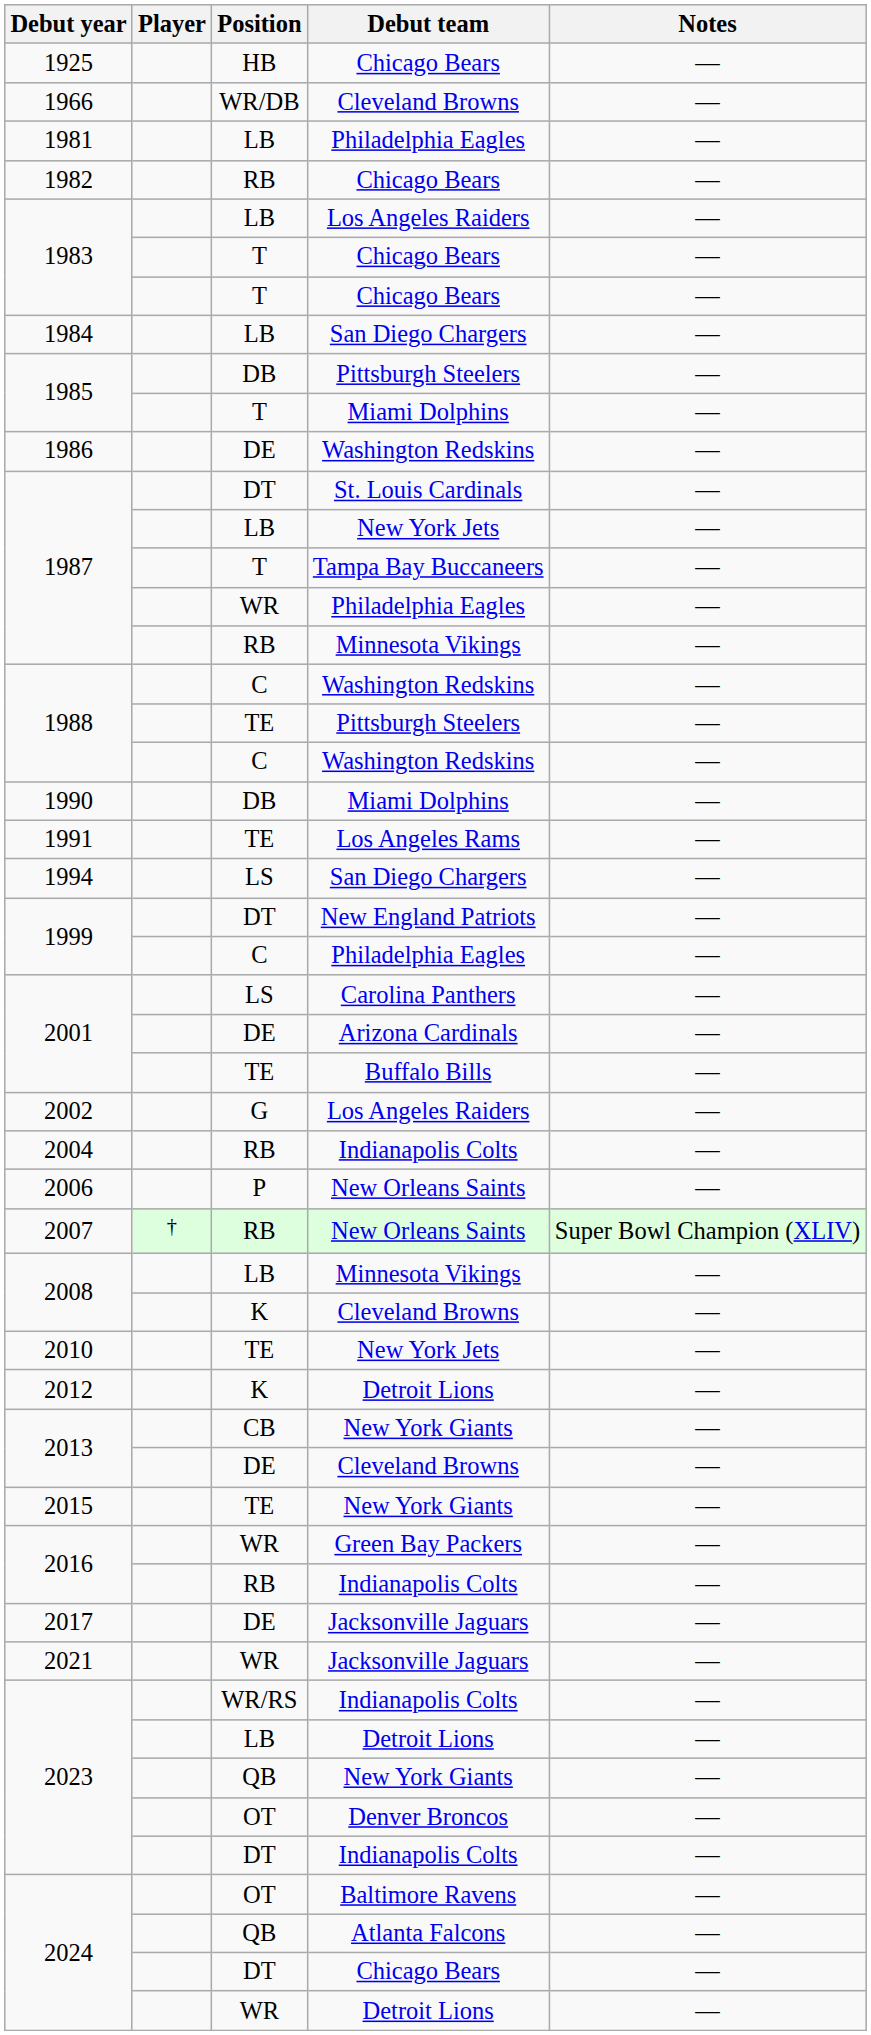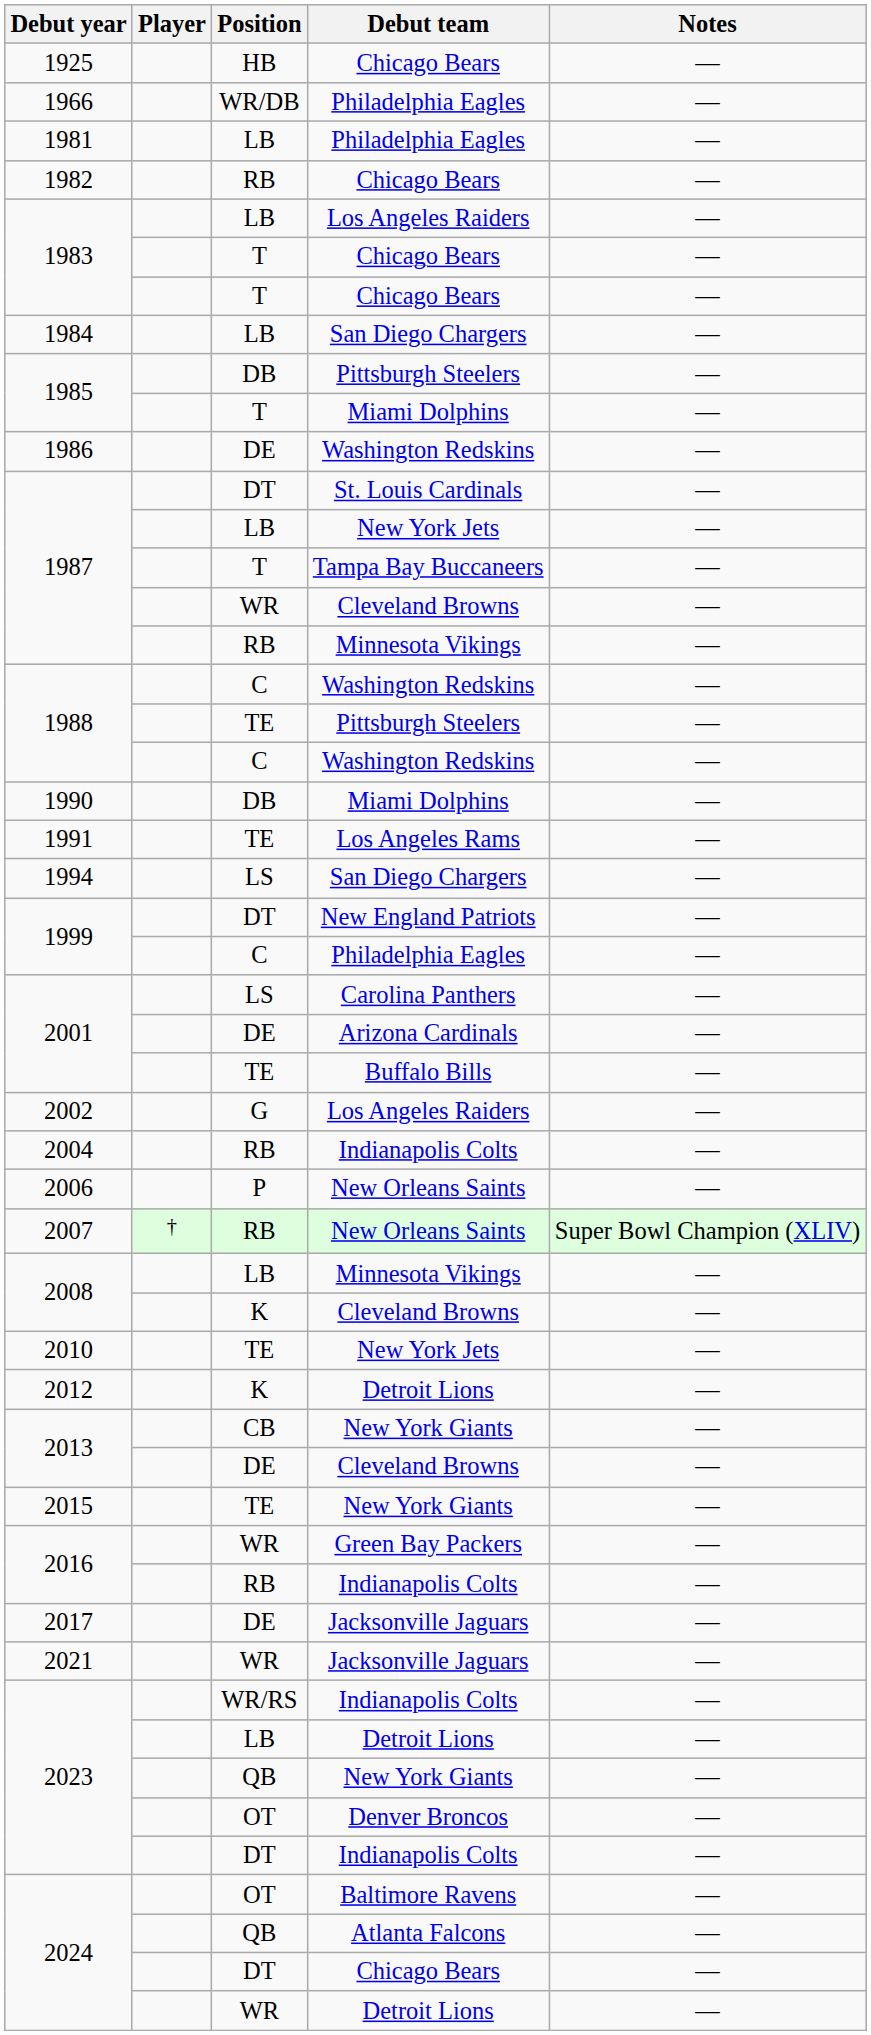1966 | Debut team: Cleveland Browns -> Philadelphia Eagles
1987 / WR | Debut team: Philadelphia Eagles -> Cleveland Browns
